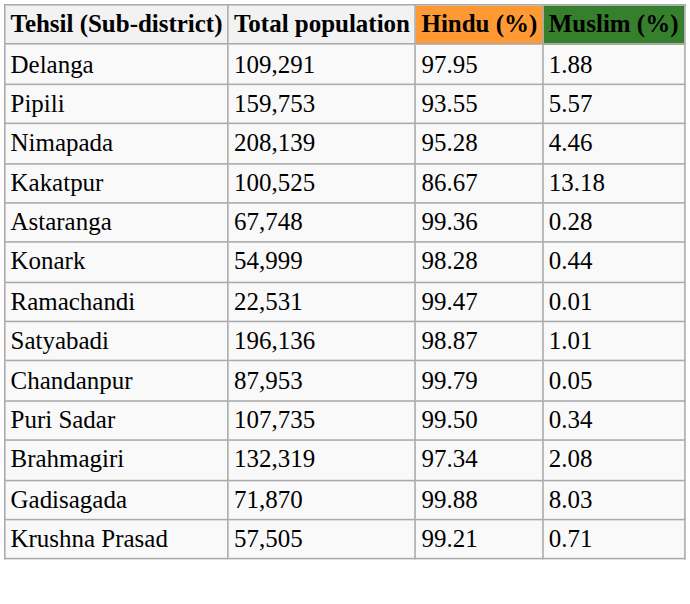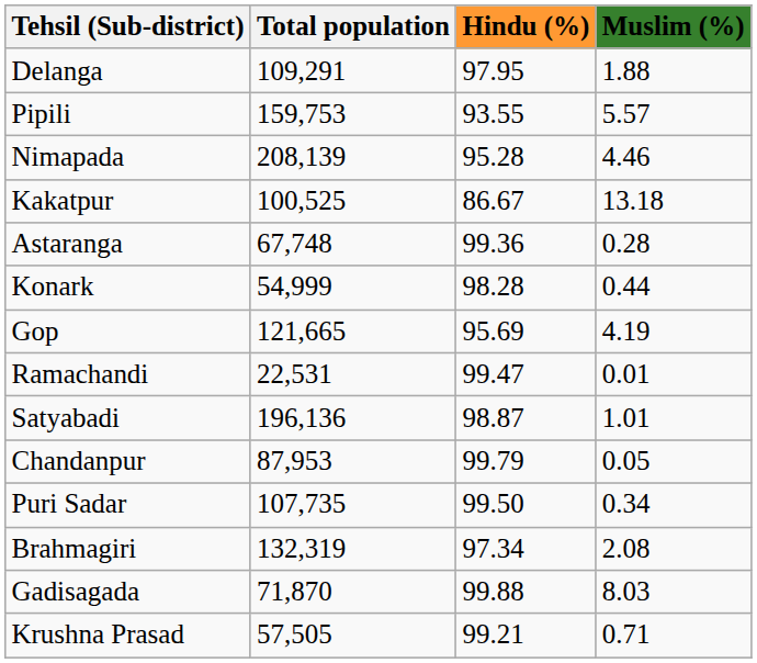+ row: Gop | 121,665 | 95.69 | 4.19
